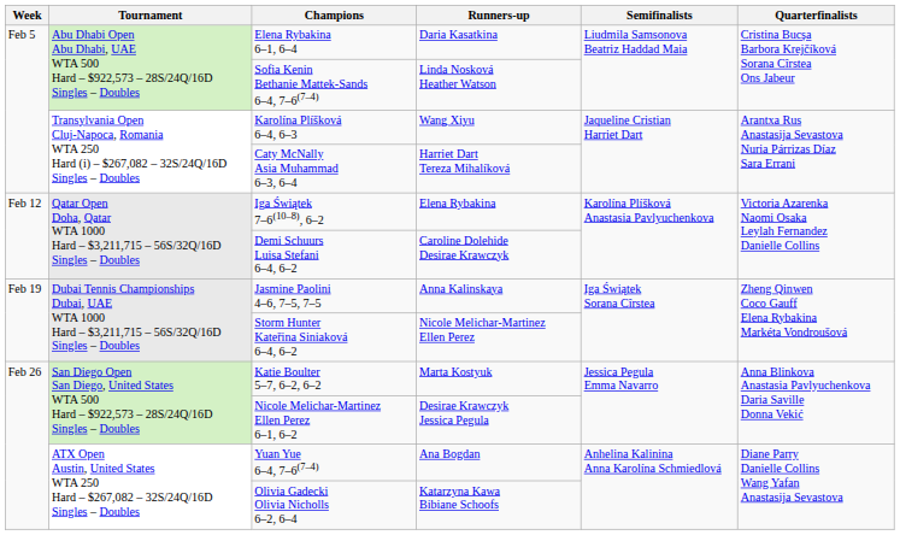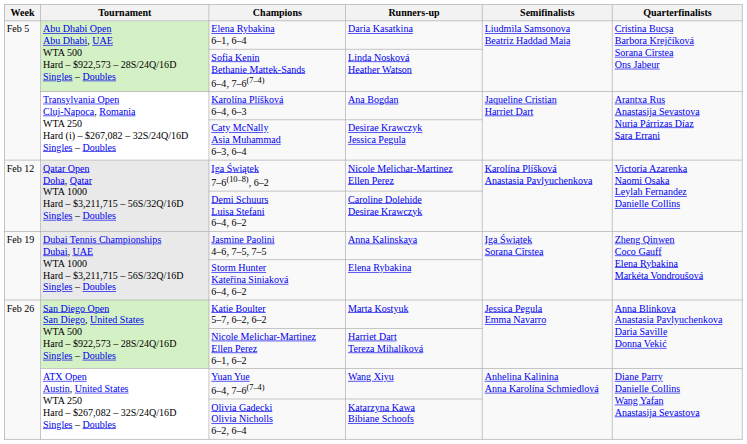Karolína Plíšková 6–4, 6–3 | Runners-up: Wang Xiyu -> Ana Bogdan
Caty McNally Asia Muhammad 6–3, 6–4 | Runners-up: Harriet Dart Tereza Mihalíková -> Desirae Krawczyk Jessica Pegula
Iga Świątek 7–6(10–8), 6–2 | Runners-up: Elena Rybakina -> Nicole Melichar-Martinez Ellen Perez
Storm Hunter Kateřina Siniaková 6–4, 6–2 | Runners-up: Nicole Melichar-Martinez Ellen Perez -> Elena Rybakina
Nicole Melichar-Martinez Ellen Perez 6–1, 6–2 | Runners-up: Desirae Krawczyk Jessica Pegula -> Harriet Dart Tereza Mihalíková
Yuan Yue 6–4, 7–6(7–4) | Runners-up: Ana Bogdan -> Wang Xiyu
